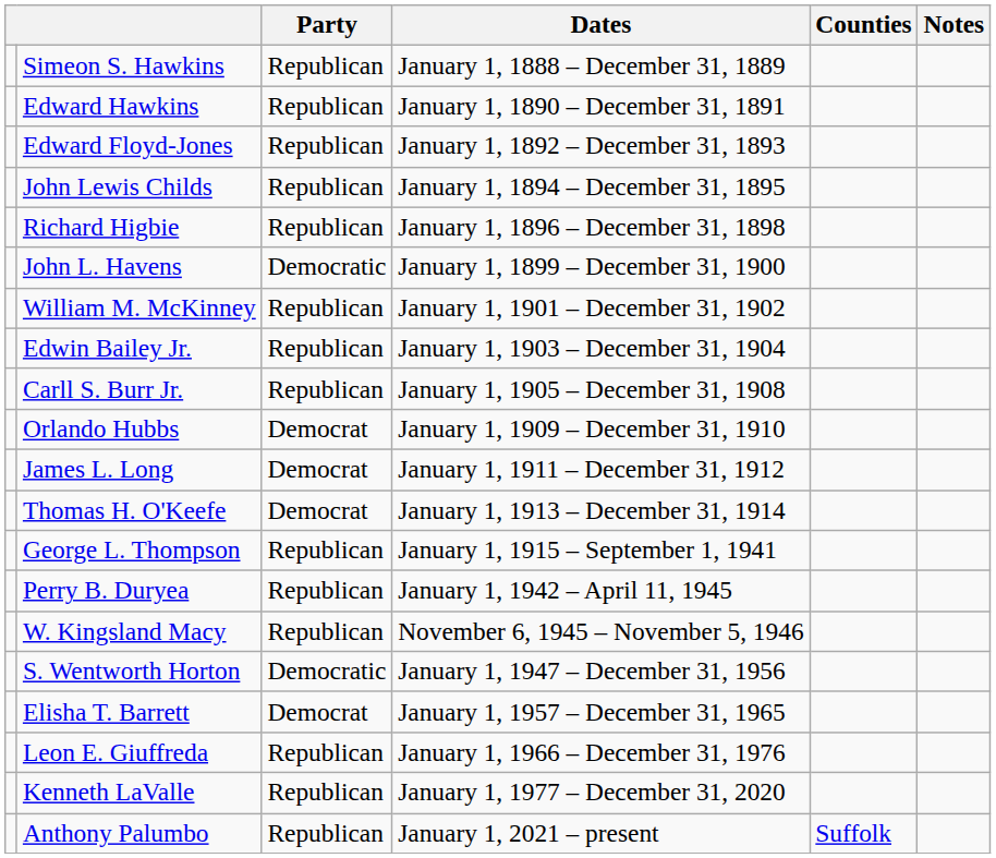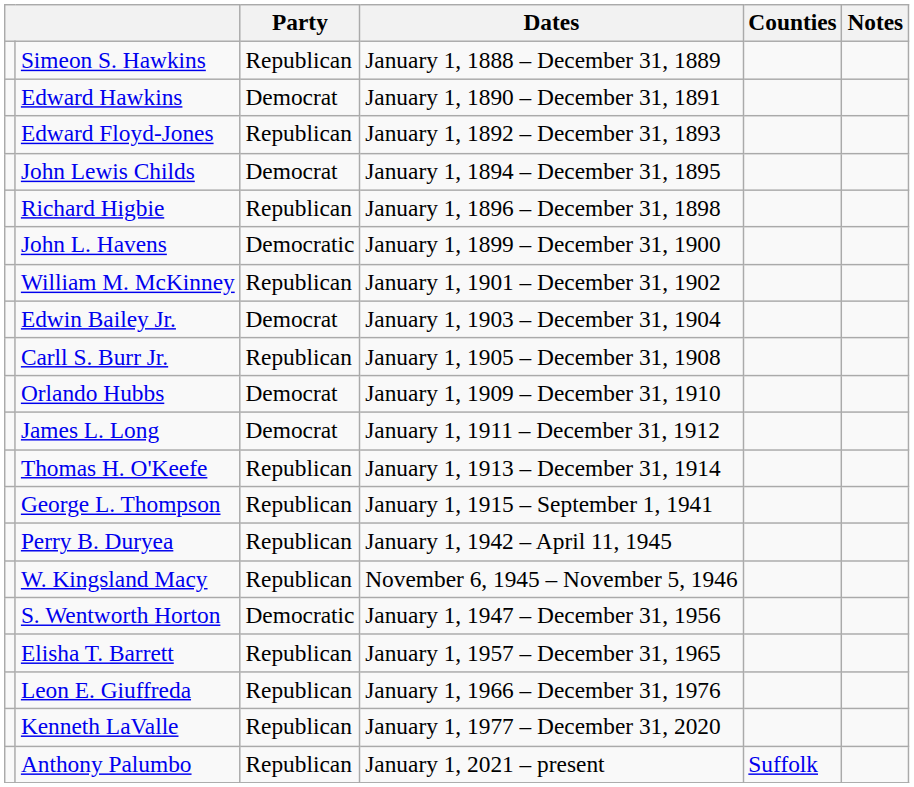Edward Hawkins | Party: Republican -> Democrat
John Lewis Childs | Party: Republican -> Democrat
Edwin Bailey Jr. | Party: Republican -> Democrat
Thomas H. O'Keefe | Party: Democrat -> Republican
Elisha T. Barrett | Party: Democrat -> Republican
